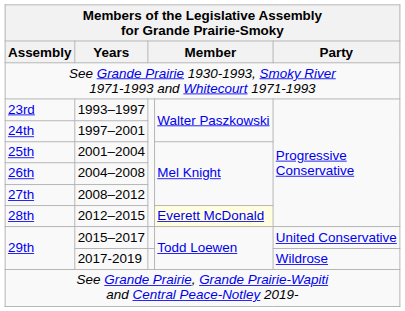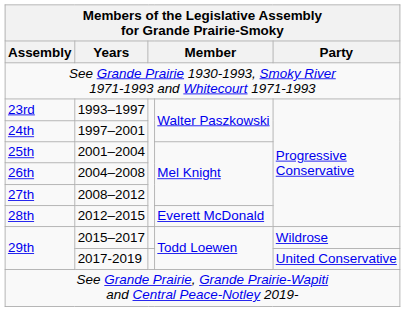28th | column 4: lightyellow background -> no background
29th / 2015–2017 | Party: United Conservative -> Wildrose
29th / 2017-2019 | Party: Wildrose -> United Conservative
